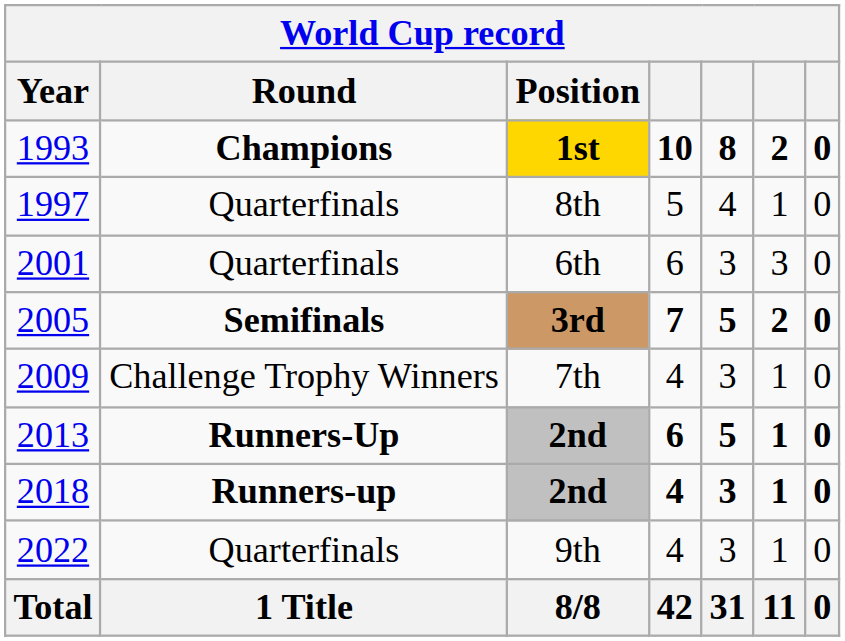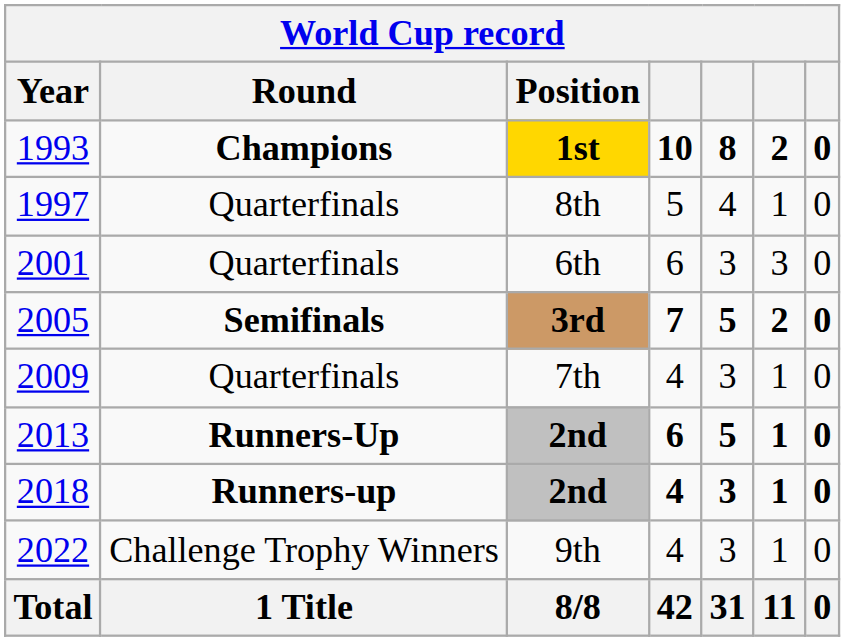2009 | Round: Challenge Trophy Winners -> Quarterfinals
2022 | Round: Quarterfinals -> Challenge Trophy Winners
